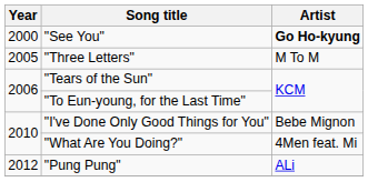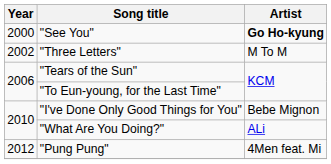"Three Letters" | Year: 2005 -> 2002
"What Are You Doing?" | Artist: 4Men feat. Mi -> ALi
"Pung Pung" | Artist: ALi -> 4Men feat. Mi
